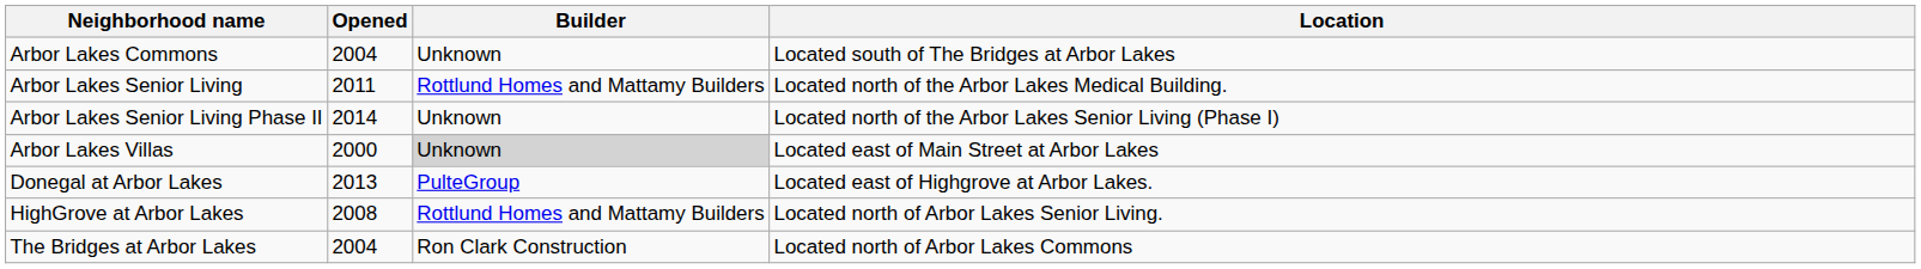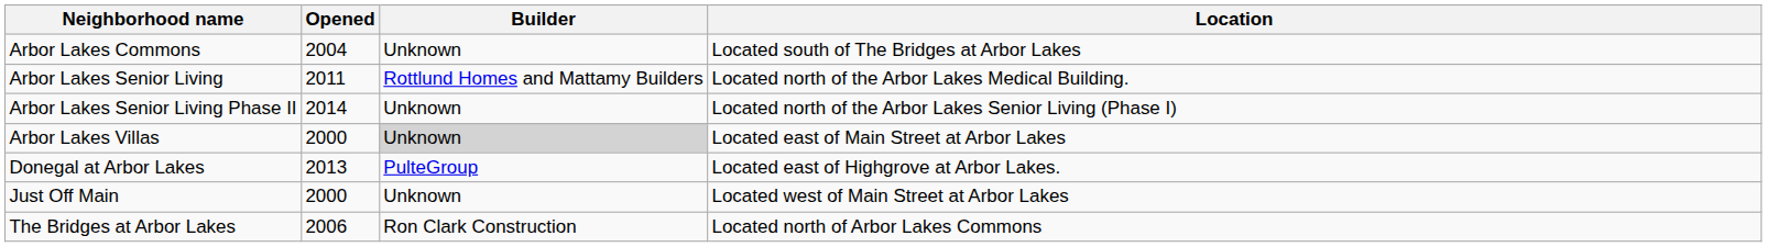- row: HighGrove at Arbor Lakes | 2008 | Rottlund Homes and Mattamy Builders | Located north of Arbor Lakes Senior Living.
+ row: Just Off Main | 2000 | Unknown | Located west of Main Street at Arbor Lakes
The Bridges at Arbor Lakes | Opened: 2004 -> 2006
